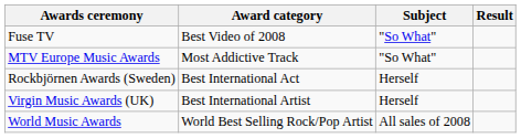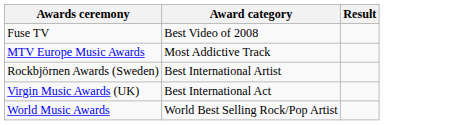- column: Subject | "So What" | "So What" | Herself | Herself | All sales of 2008
Rockbjörnen Awards (Sweden) | Award category: Best International Act -> Best International Artist
Virgin Music Awards (UK) | Award category: Best International Artist -> Best International Act
